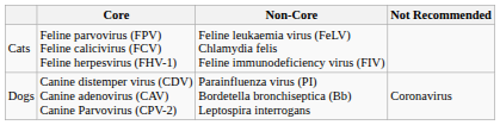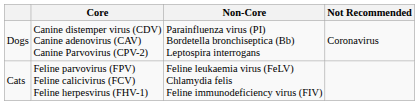rows swapped: Dogs <-> Cats
